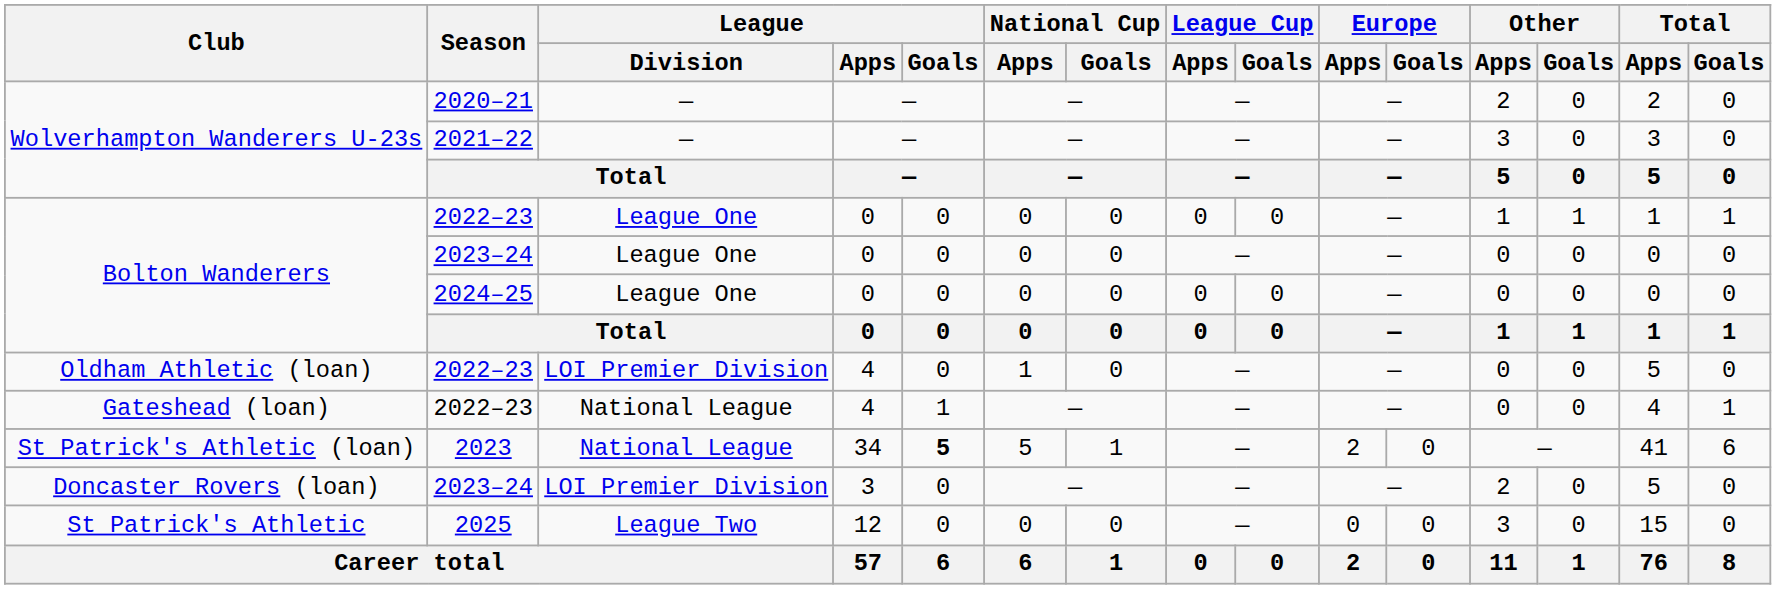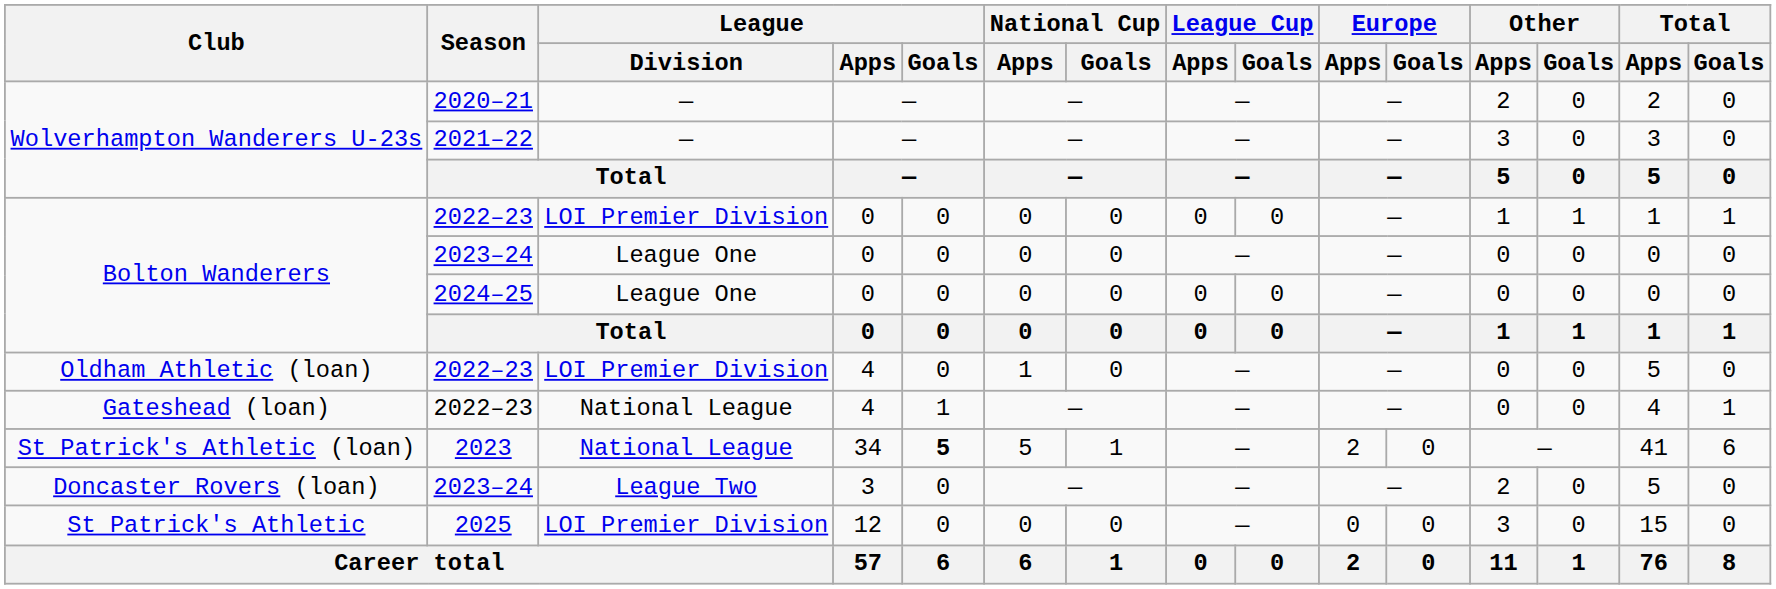Bolton Wanderers / 2022–23 | League / Division: League One -> LOI Premier Division
Doncaster Rovers (loan) | League / Division: LOI Premier Division -> League Two
St Patrick's Athletic | League / Division: League Two -> LOI Premier Division
